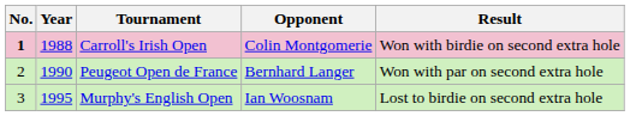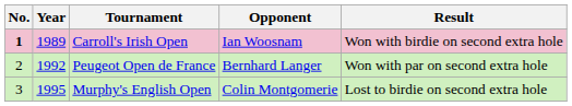Carroll's Irish Open | Year: 1988 -> 1989
Carroll's Irish Open | Opponent: Colin Montgomerie -> Ian Woosnam
Peugeot Open de France | Year: 1990 -> 1992
Murphy's English Open | Opponent: Ian Woosnam -> Colin Montgomerie
